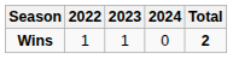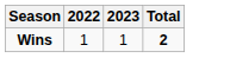- column: 2024 | 0
